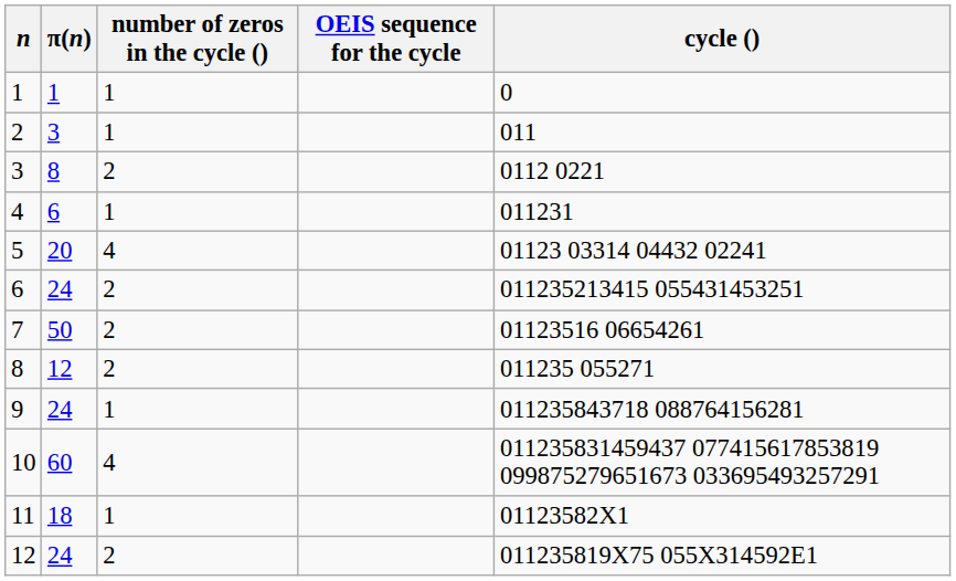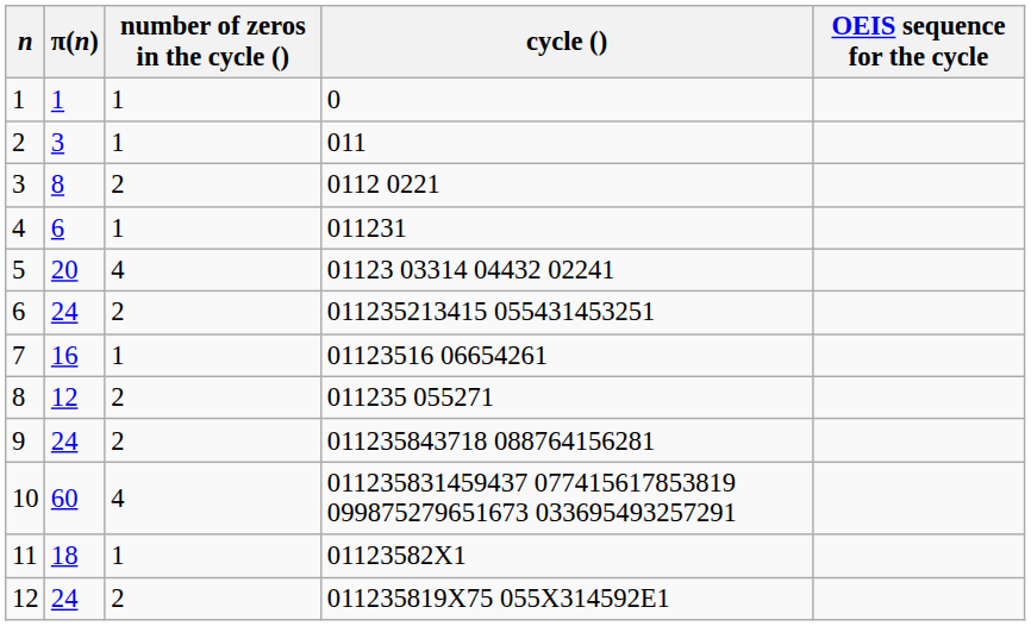columns swapped: cycle () <-> OEIS sequence for the cycle
7 | π(n): 50 -> 16
7 | number of zeros in the cycle (): 2 -> 1
9 | number of zeros in the cycle (): 1 -> 2
